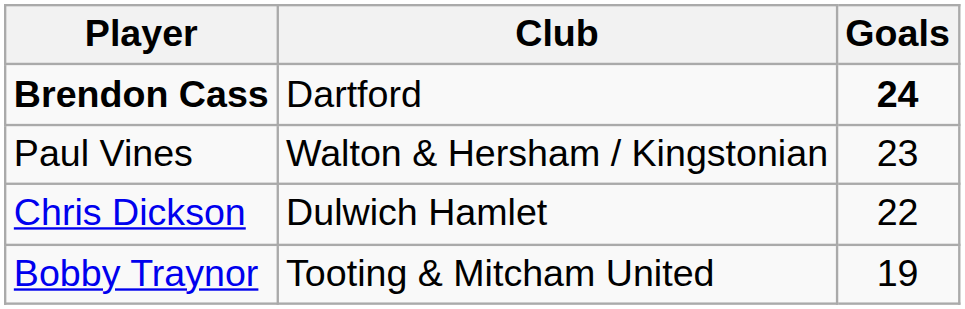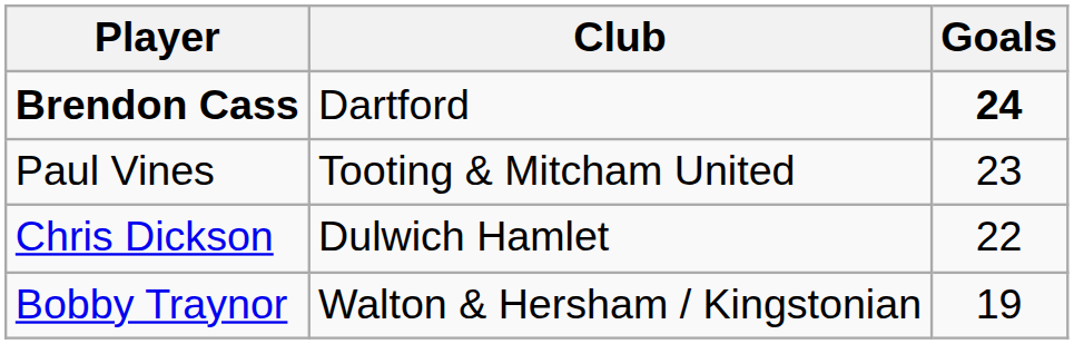Paul Vines | Club: Walton & Hersham / Kingstonian -> Tooting & Mitcham United
Bobby Traynor | Club: Tooting & Mitcham United -> Walton & Hersham / Kingstonian
